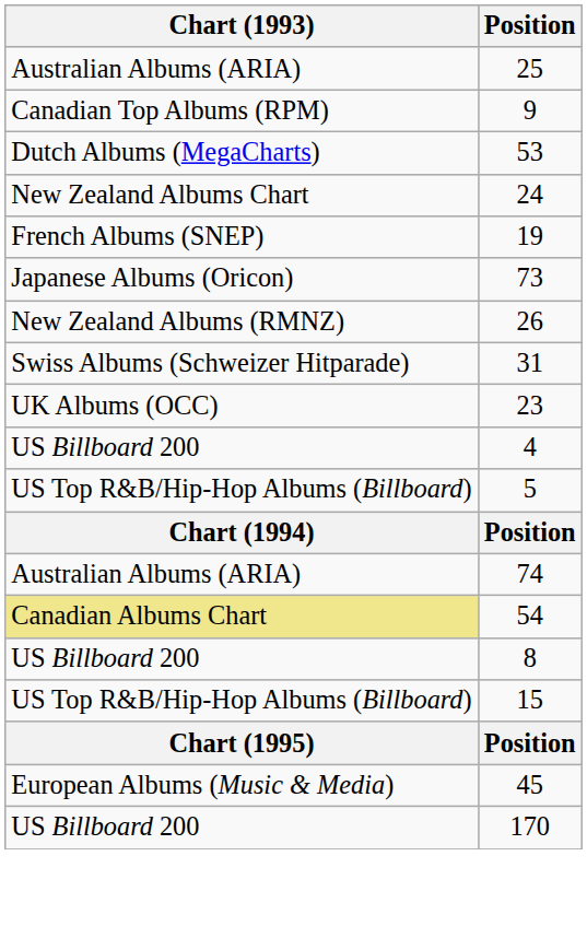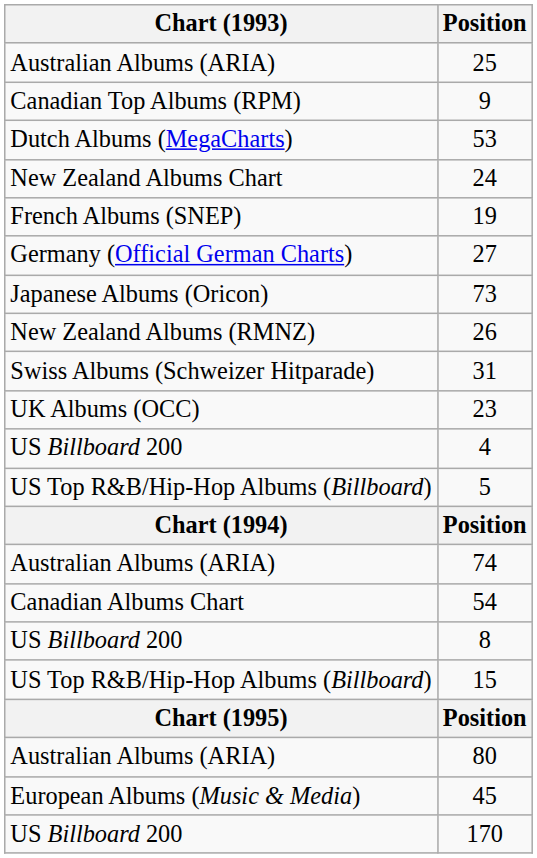+ row: Germany (Official German Charts) | 27
54 | Chart (1993): khaki background -> no background
+ row: Australian Albums (ARIA) | 80
